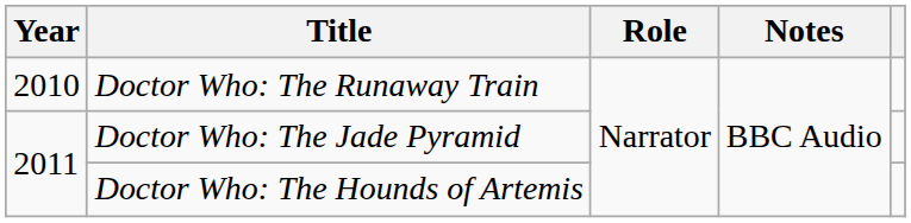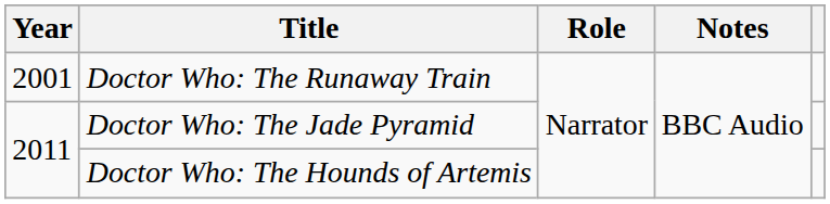Doctor Who: The Runaway Train | Year: 2010 -> 2001
